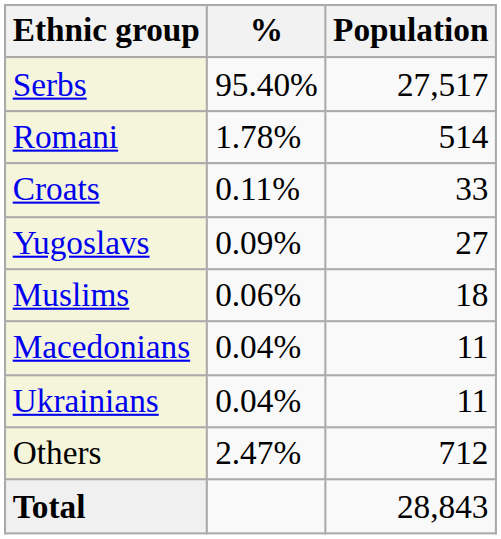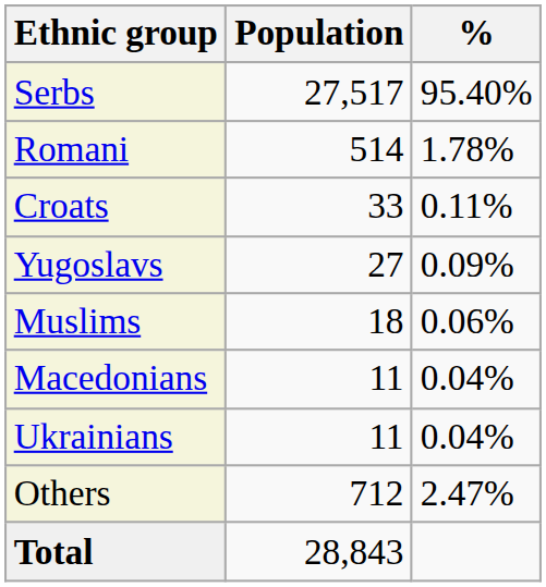columns swapped: Population <-> %
